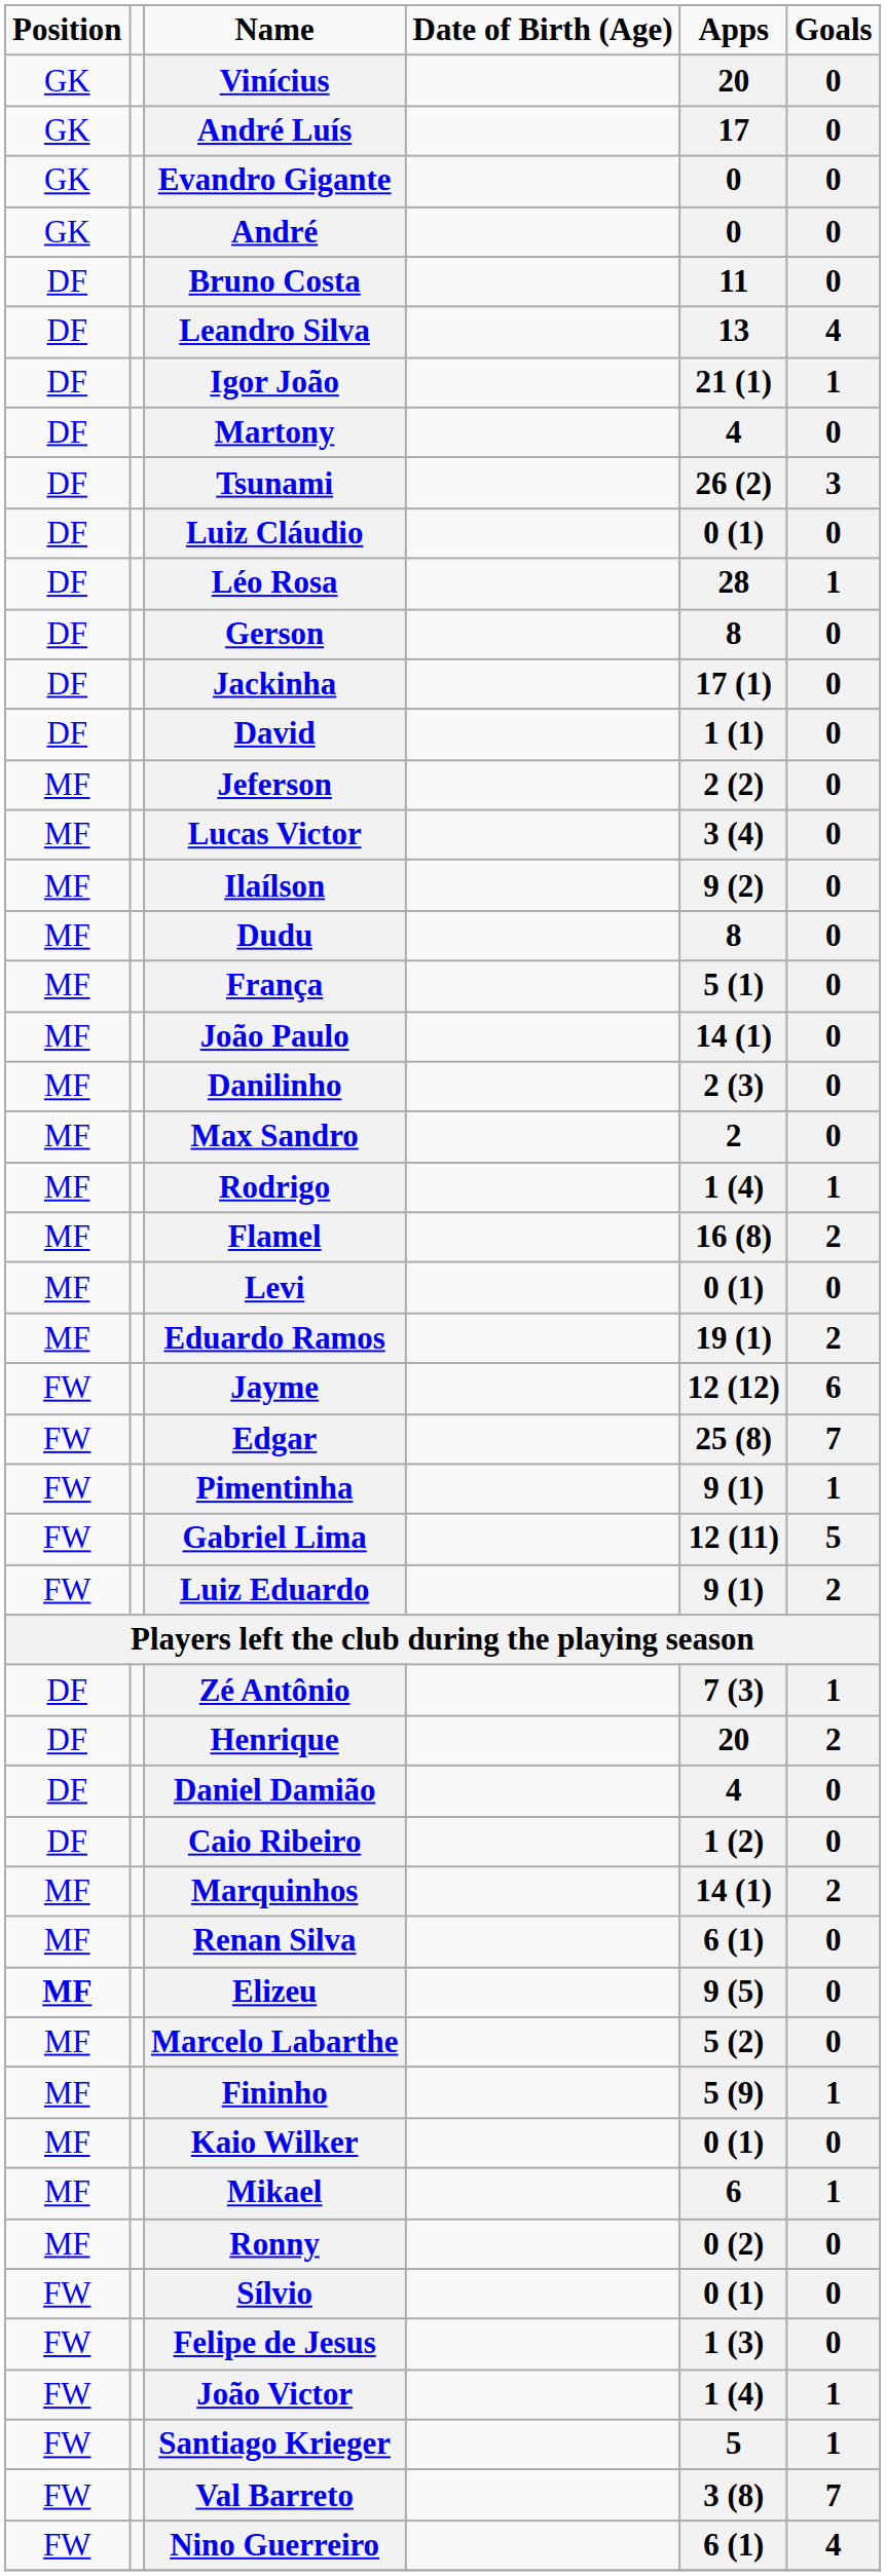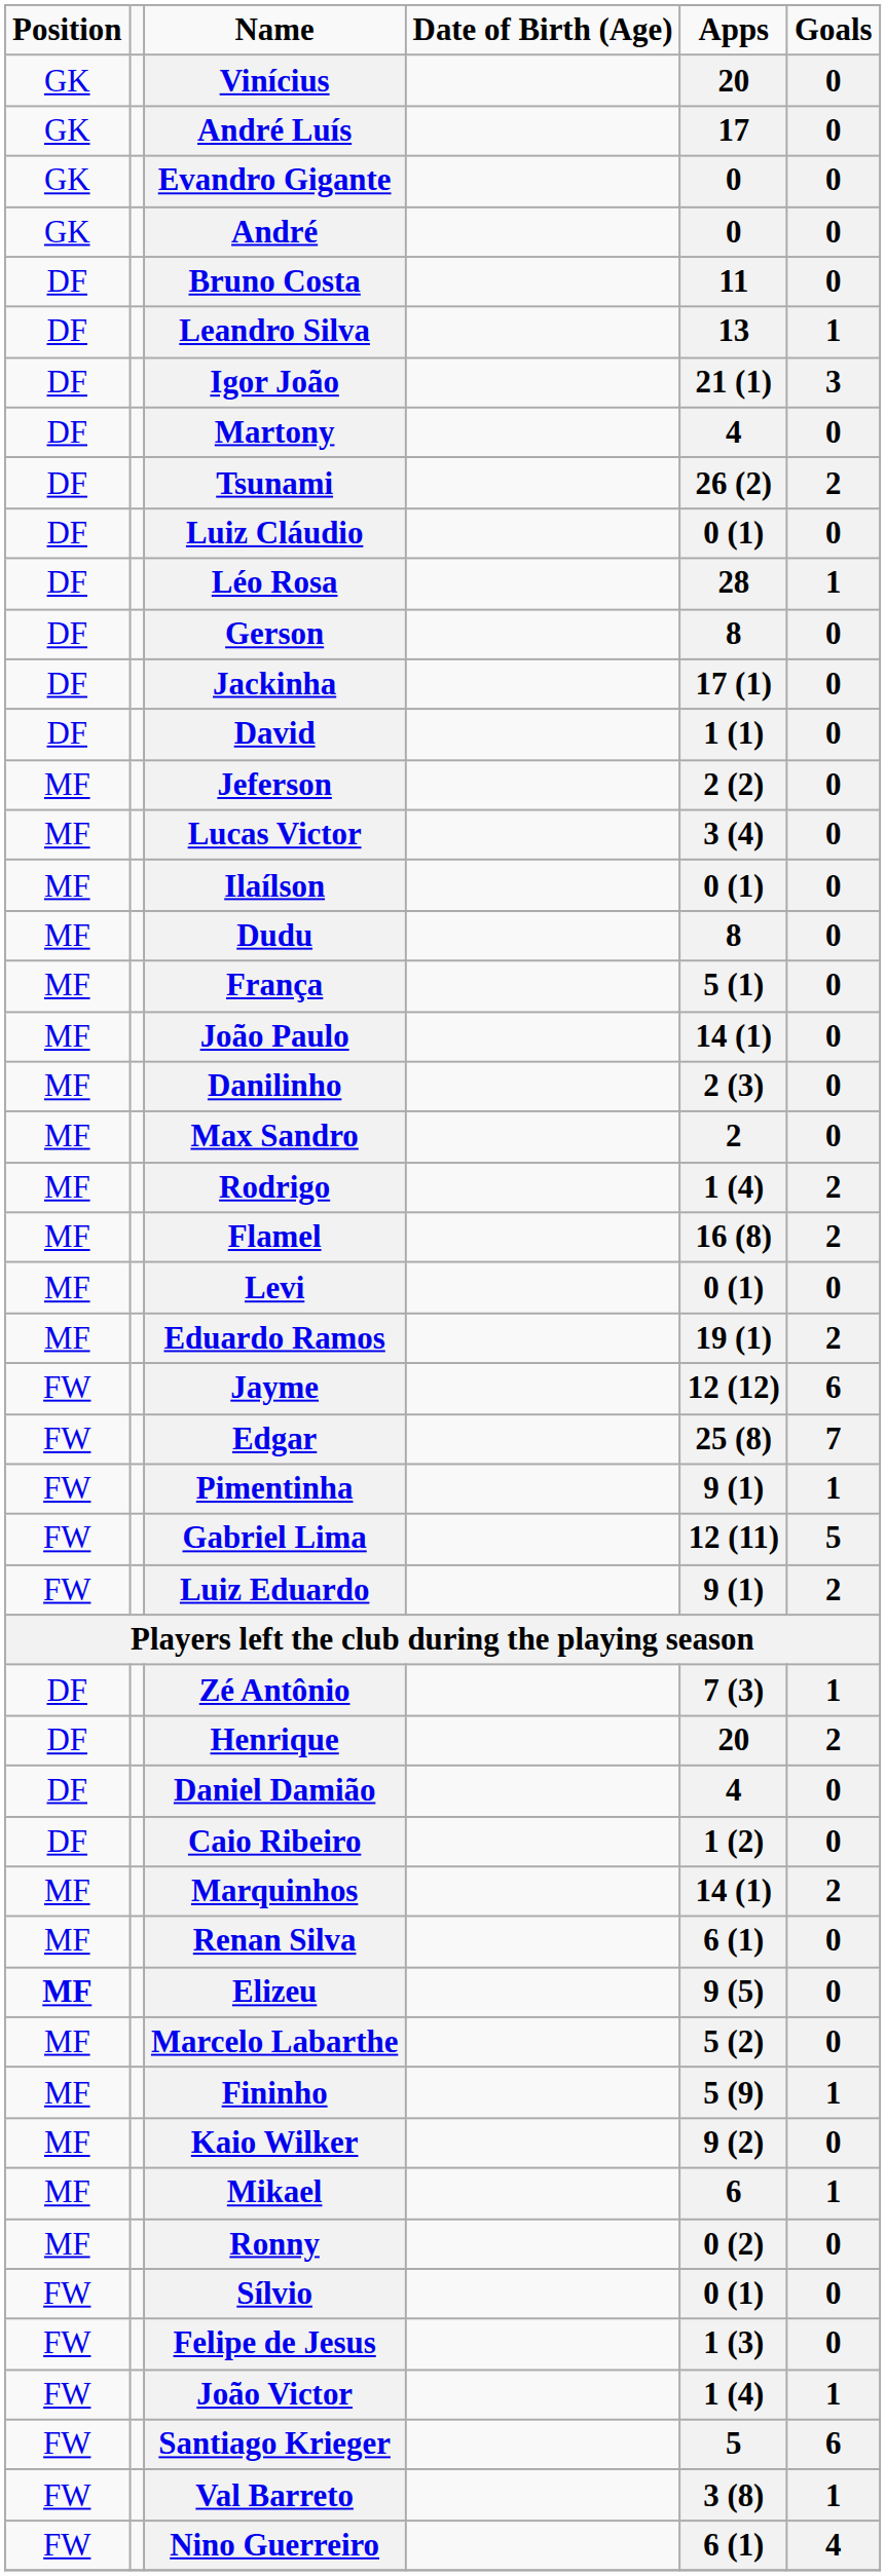Leandro Silva | column 6: 4 -> 1
Igor João | column 6: 1 -> 3
Tsunami | column 6: 3 -> 2
Ilaílson | column 5: 9 (2) -> 0 (1)
Rodrigo | column 6: 1 -> 2
Kaio Wilker | column 5: 0 (1) -> 9 (2)
Santiago Krieger | column 6: 1 -> 6
Val Barreto | column 6: 7 -> 1
